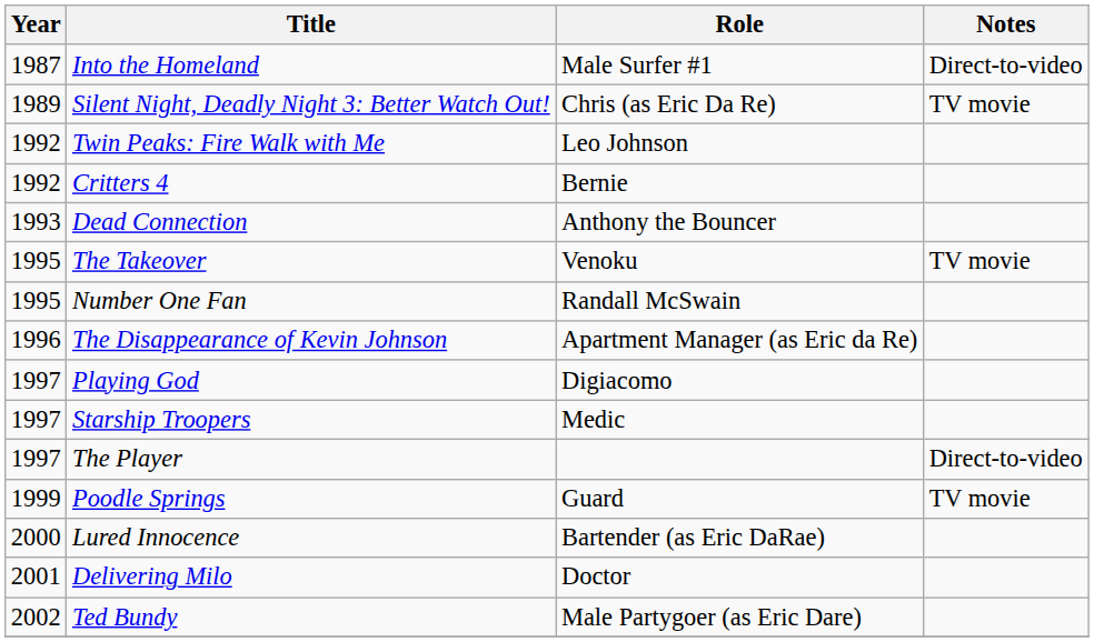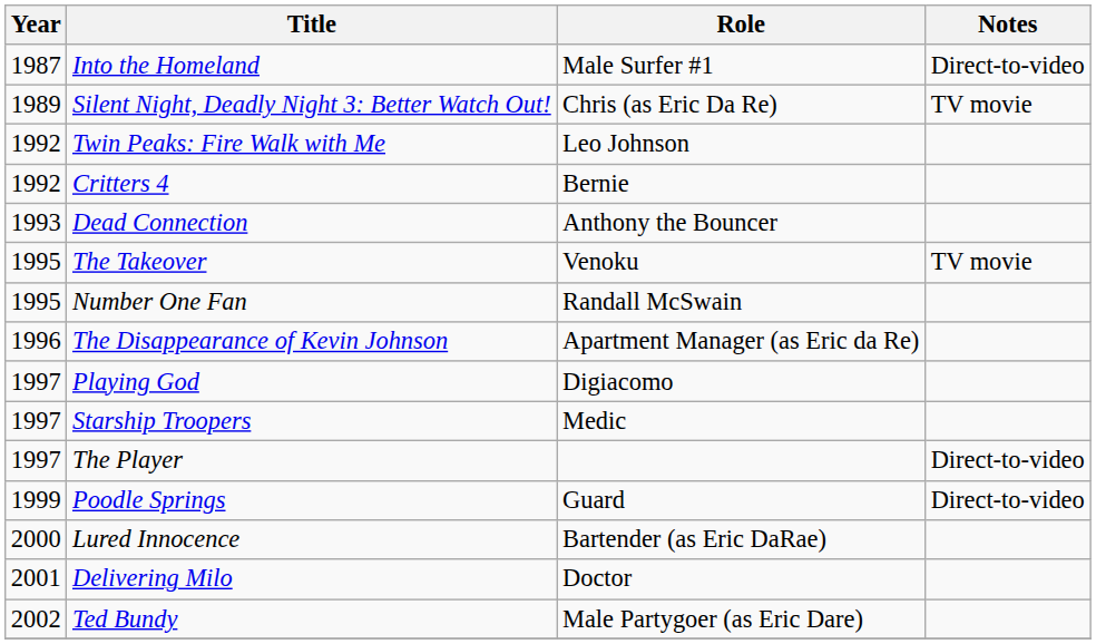Poodle Springs | Notes: TV movie -> Direct-to-video
